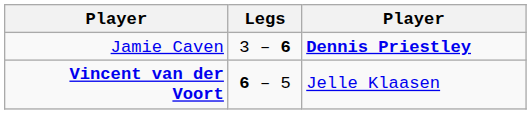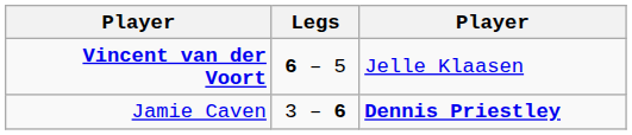rows swapped: Jamie Caven <-> Vincent van der Voort
